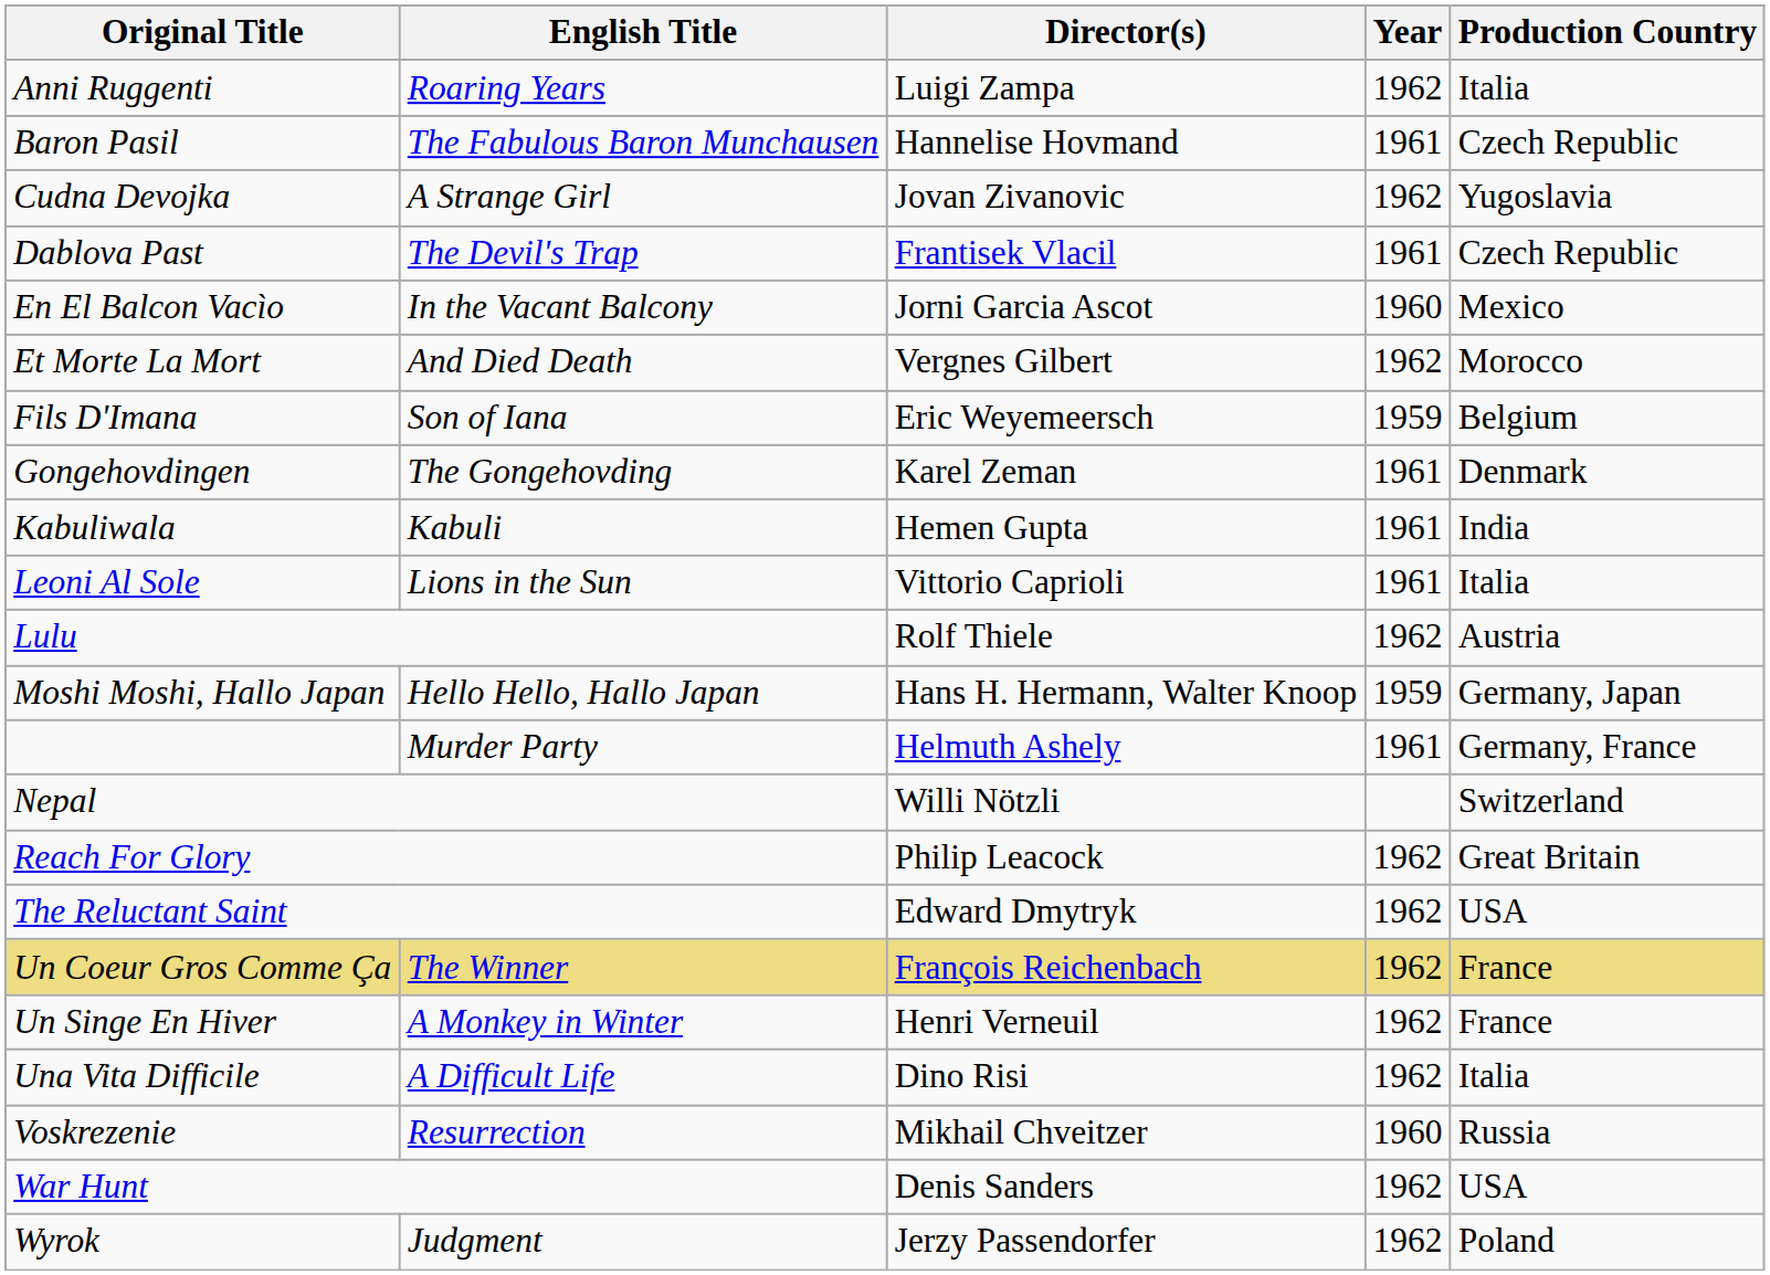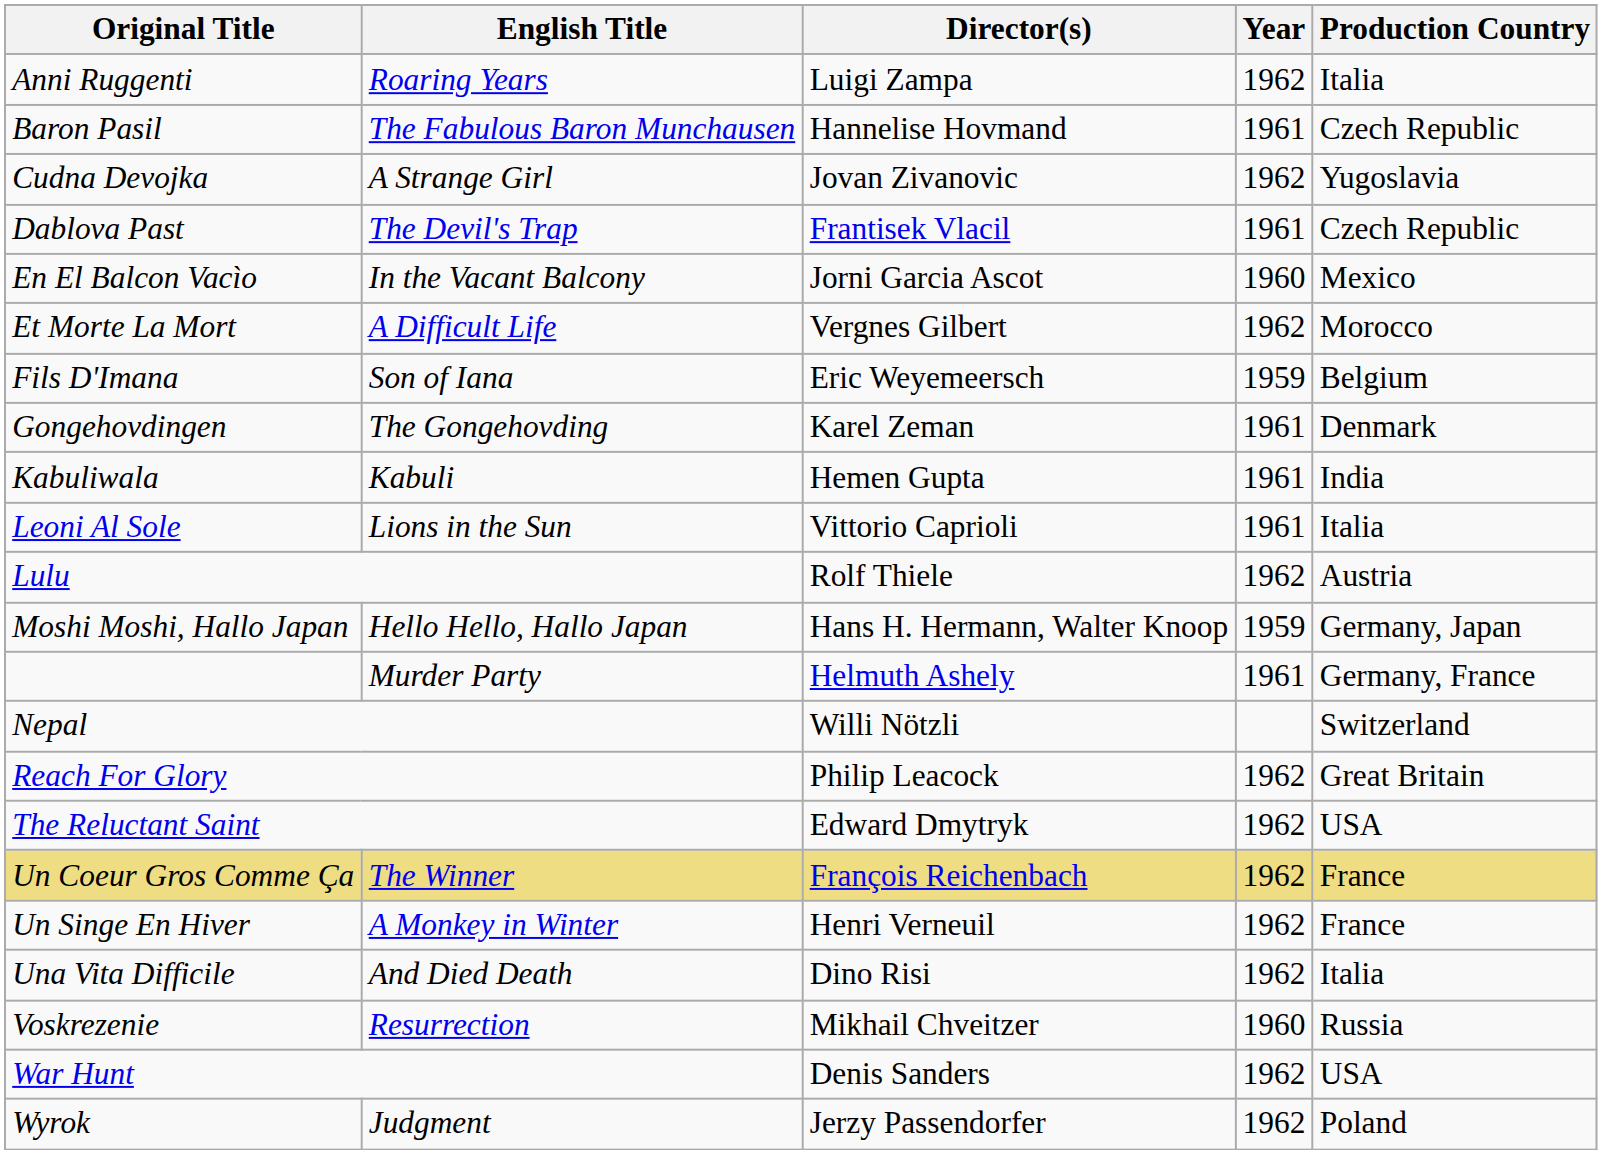Et Morte La Mort | English Title: And Died Death -> A Difficult Life
Una Vita Difficile | English Title: A Difficult Life -> And Died Death
